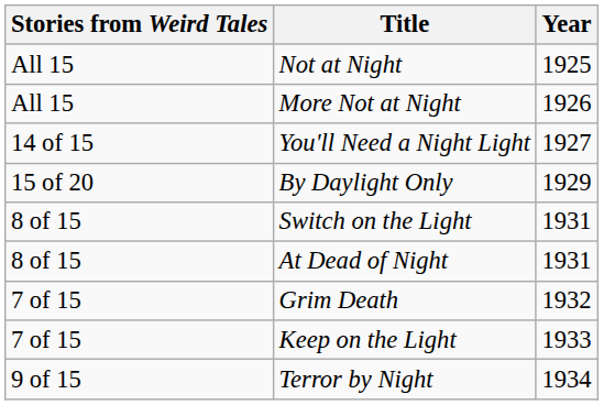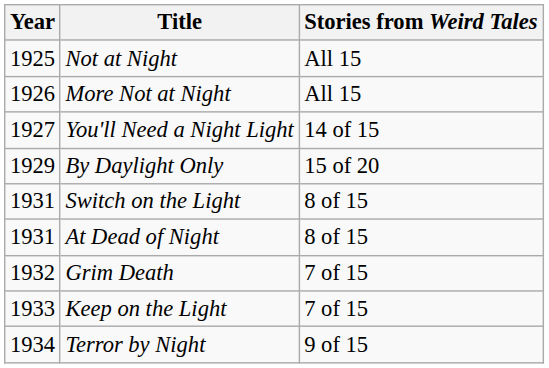columns swapped: Year <-> Stories from Weird Tales
